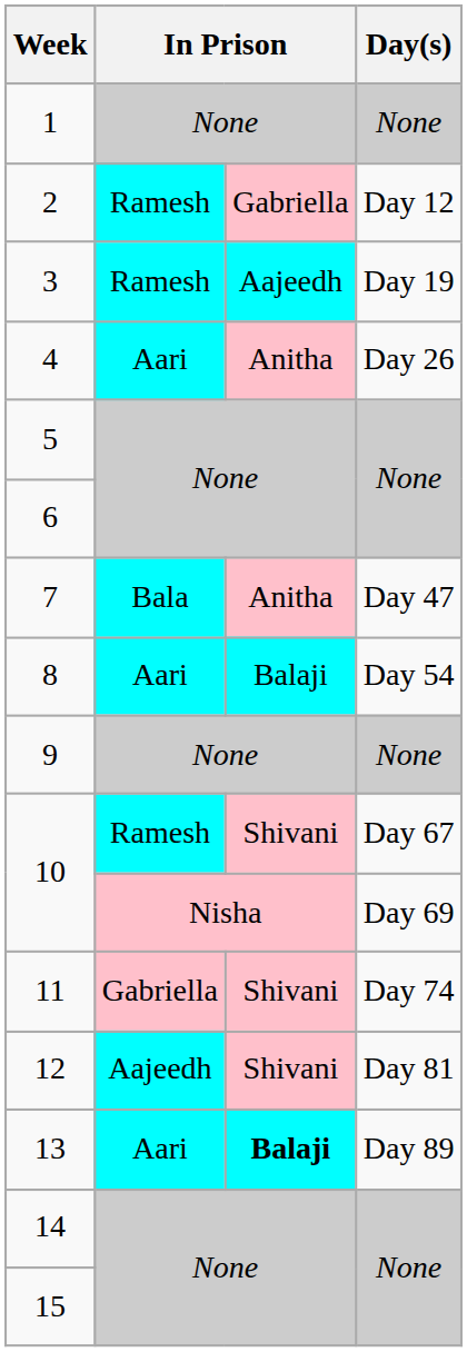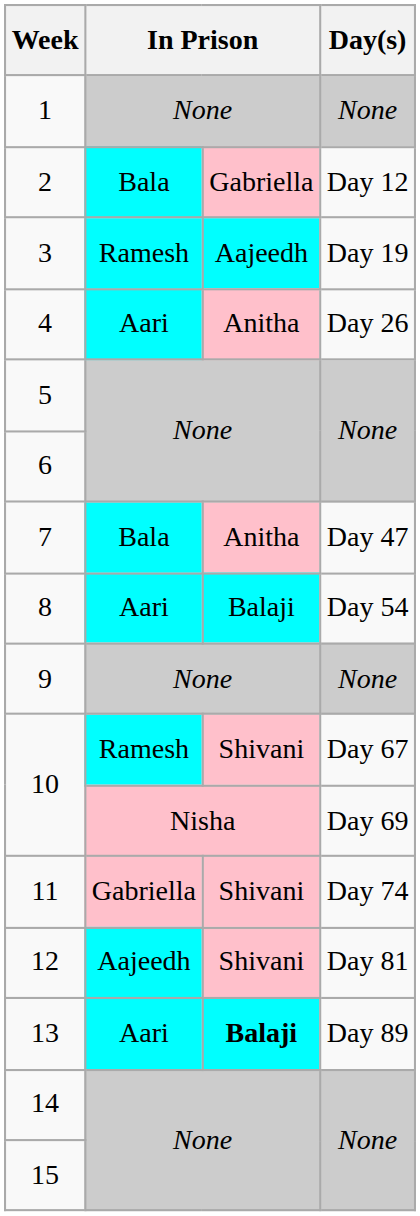2 | column 2: Ramesh -> Bala
